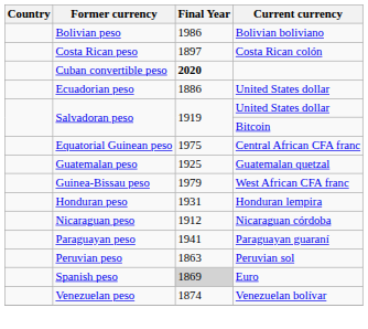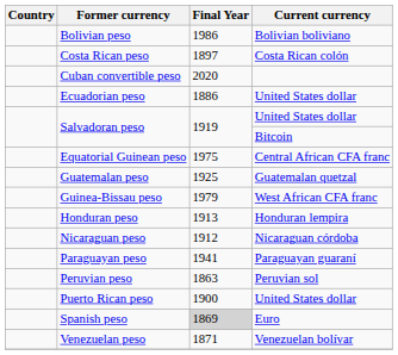Cuban convertible peso | Final Year: bold -> normal
Honduran peso | Final Year: 1931 -> 1913
+ row: Puerto Rican peso | 1900 | United States dollar
Venezuelan peso | Final Year: 1874 -> 1871
